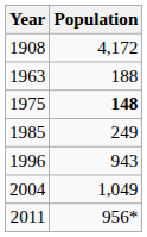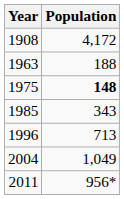1985 | Population: 249 -> 343
1996 | Population: 943 -> 713
